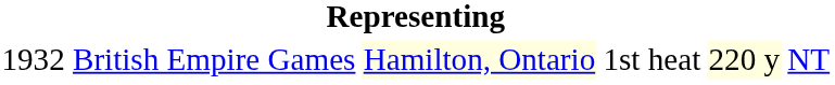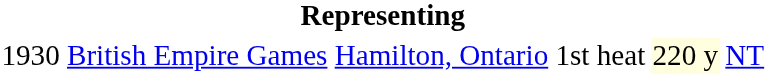British Empire Games | column 1: 1932 -> 1930
British Empire Games | column 3: lightyellow background -> no background
